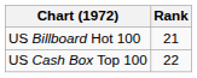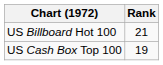US Cash Box Top 100 | Rank: 22 -> 19
